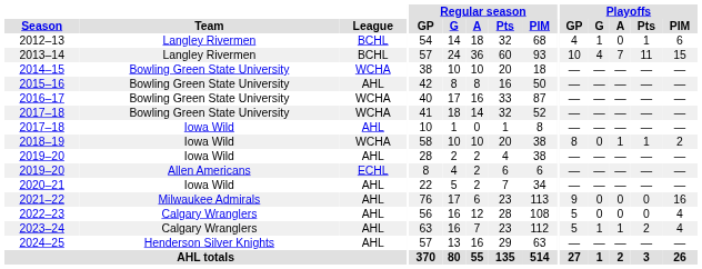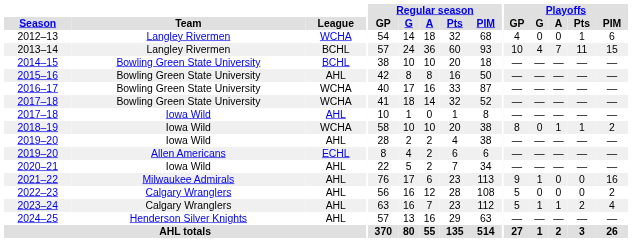2012–13 | League: BCHL -> WCHA
2012–13 | Playoffs / G: 1 -> 0
2014–15 | League: WCHA -> BCHL
2021–22 | Playoffs / G: 0 -> 1
2022–23 | Playoffs / PIM: 4 -> 2
